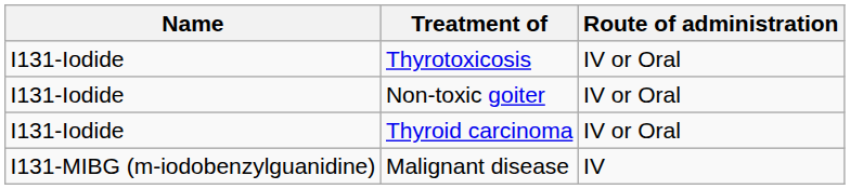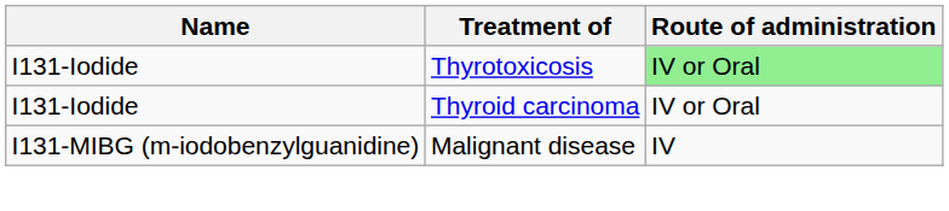Thyrotoxicosis | Route of administration: no background -> lightgreen background
- row: I131-Iodide | Non-toxic goiter | IV or Oral
